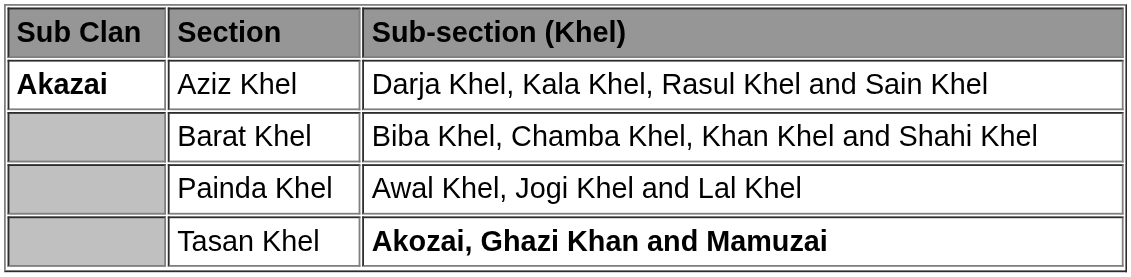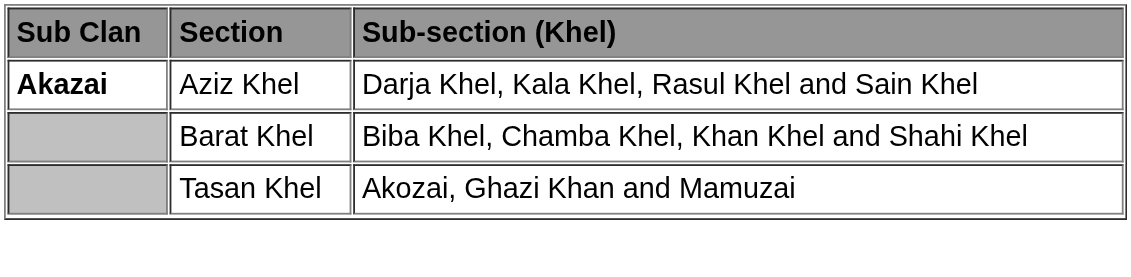- row: Painda Khel | Awal Khel, Jogi Khel and Lal Khel
Tasan Khel | Sub-section (Khel): bold -> normal
